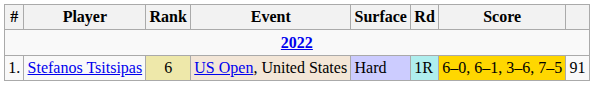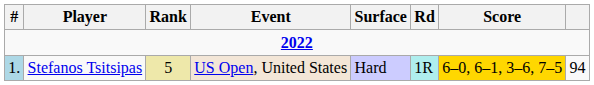Stefanos Tsitsipas | #: no background -> lightblue background
Stefanos Tsitsipas | Rank: 6 -> 5
Stefanos Tsitsipas | column 8: 91 -> 94
